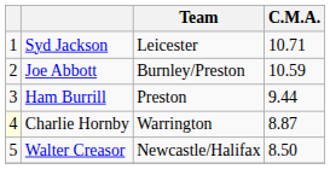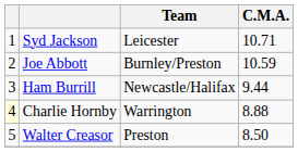Ham Burrill | Team: Preston -> Newcastle/Halifax
Charlie Hornby | C.M.A.: 8.87 -> 8.88
Walter Creasor | Team: Newcastle/Halifax -> Preston
